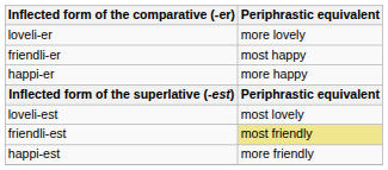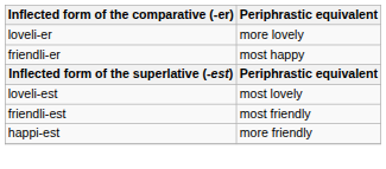- row: happi-er | more happy
friendli-est | Periphrastic equivalent: khaki background -> no background
